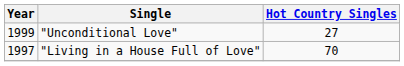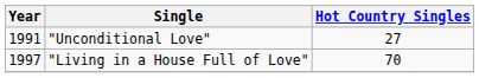"Unconditional Love" | Year: 1999 -> 1991
